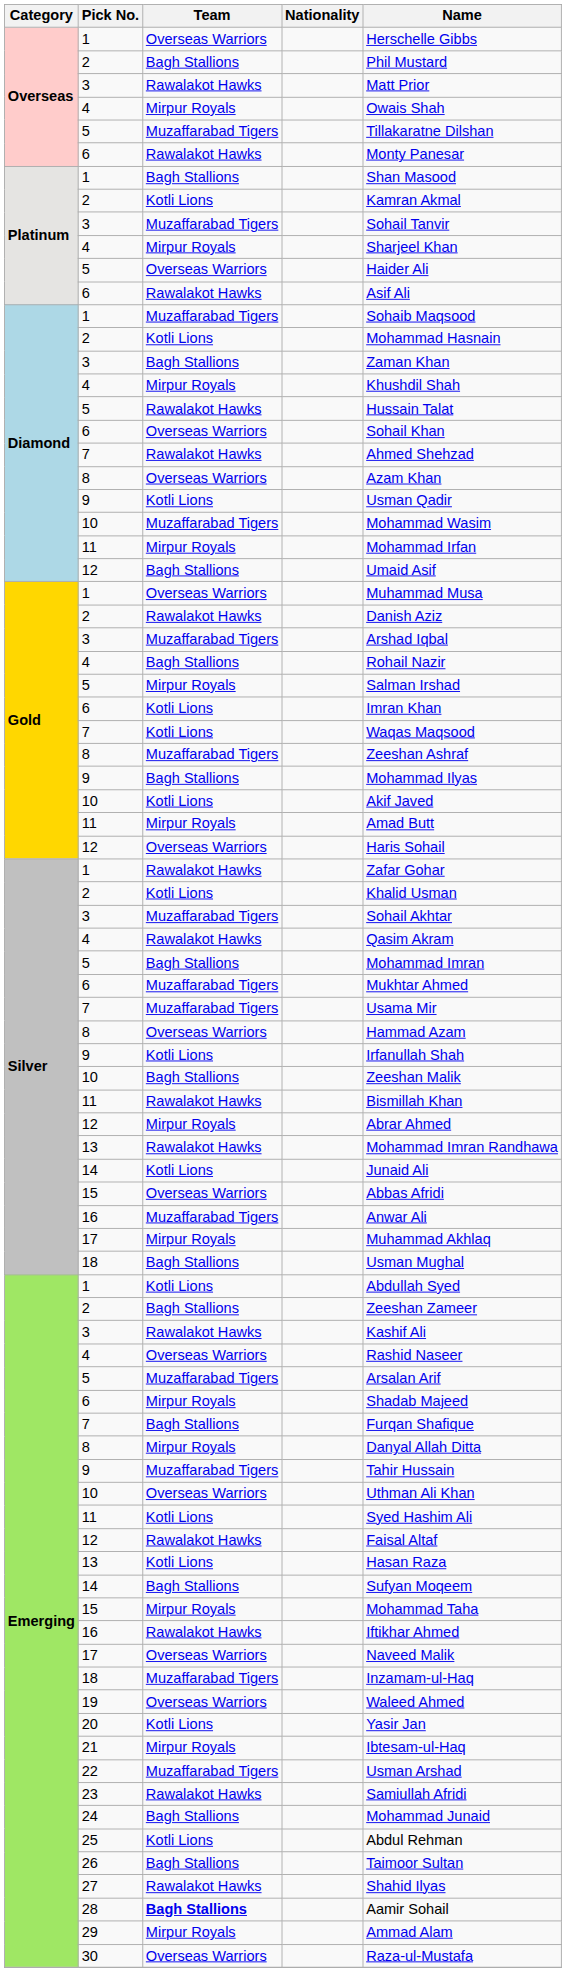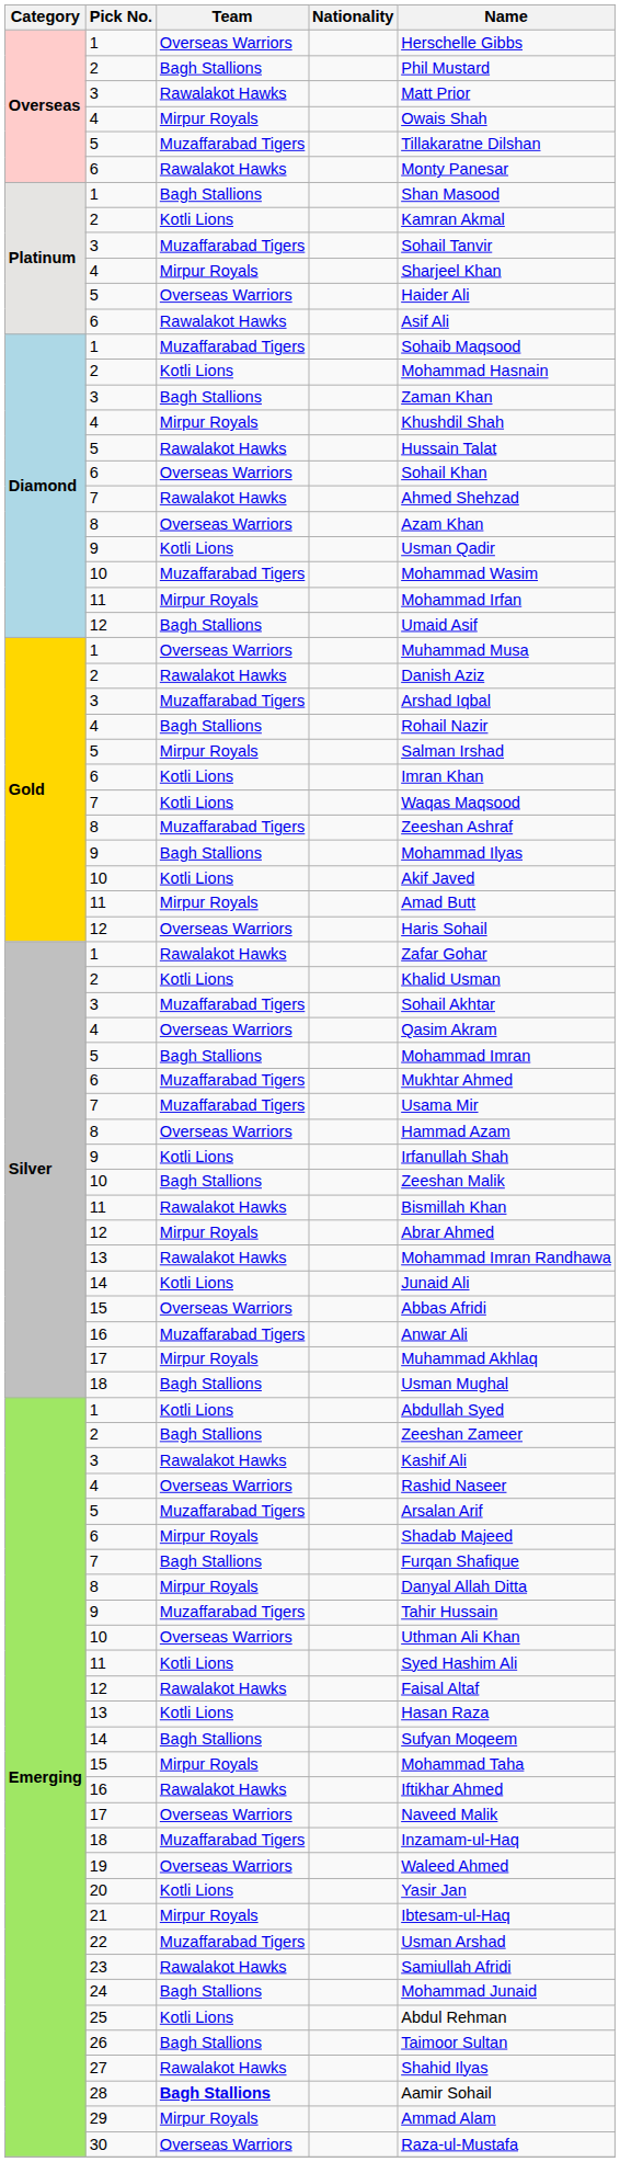Silver / 4 | Team: Rawalakot Hawks -> Overseas Warriors
